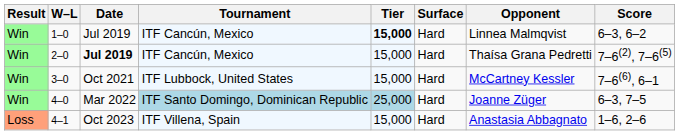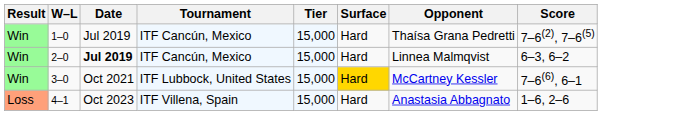1–0 | Tier: bold -> normal
1–0 | Opponent: Linnea Malmqvist -> Thaísa Grana Pedretti
1–0 | Score: 6–3, 6–2 -> 7–6(2), 7–6(5)
2–0 | Opponent: Thaísa Grana Pedretti -> Linnea Malmqvist
2–0 | Score: 7–6(2), 7–6(5) -> 6–3, 6–2
3–0 | Surface: no background -> gold background
- row: Win | 4–0 | Mar 2022 | ITF Santo Domingo, Dominican Republic | 25,000 | Hard | Joanne Züger | 6–3, 7–5
